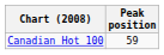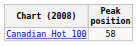Canadian Hot 100 | Peak position: 59 -> 58
